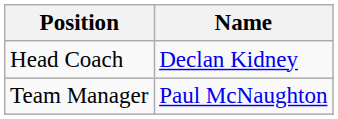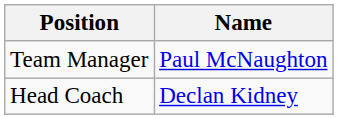rows swapped: Head Coach <-> Team Manager
